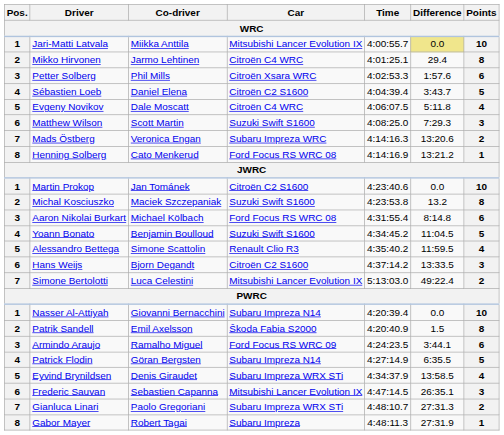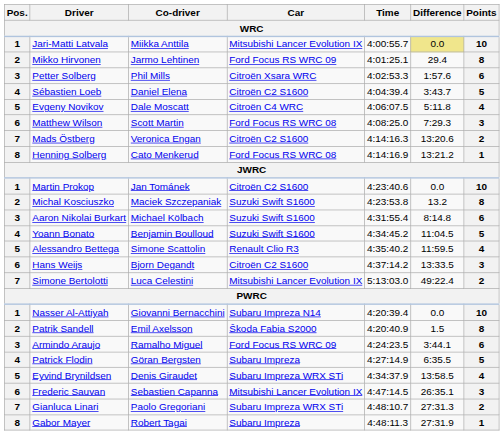Mikko Hirvonen | Car: Citroën C4 WRC -> Ford Focus RS WRC 09
Matthew Wilson | Car: Suzuki Swift S1600 -> Ford Focus RS WRC 08
Mads Östberg | Car: Subaru Impreza WRC -> Citroën C2 S1600
Aaron Nikolai Burkart | Car: Ford Focus RS WRC 08 -> Suzuki Swift S1600
Patrick Flodin | Car: Subaru Impreza N14 -> Subaru Impreza
